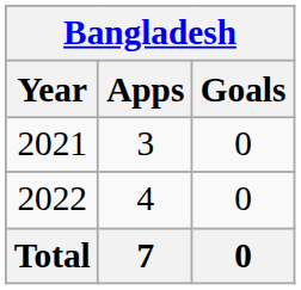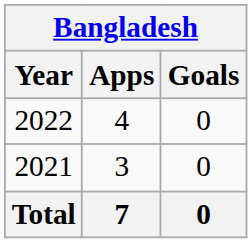rows swapped: 2021 <-> 2022
